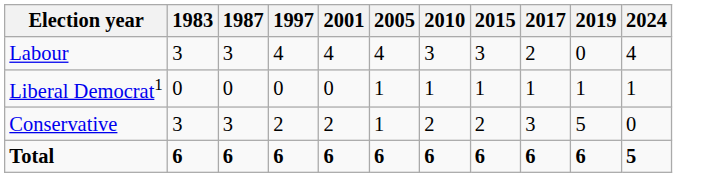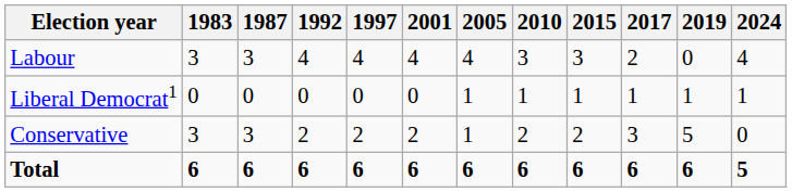+ column: 1992 | 4 | 0 | 2 | 6
